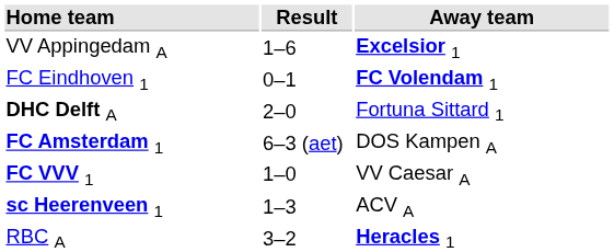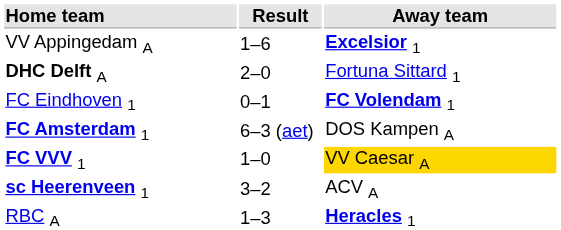rows swapped: DHC Delft A <-> FC Eindhoven 1
FC VVV 1 | Away team: no background -> gold background
sc Heerenveen 1 | Result: 1–3 -> 3–2
RBC A | Result: 3–2 -> 1–3
